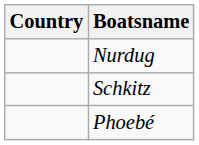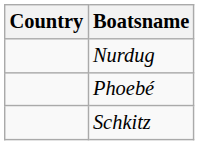rows swapped: Phoebé <-> Schkitz
